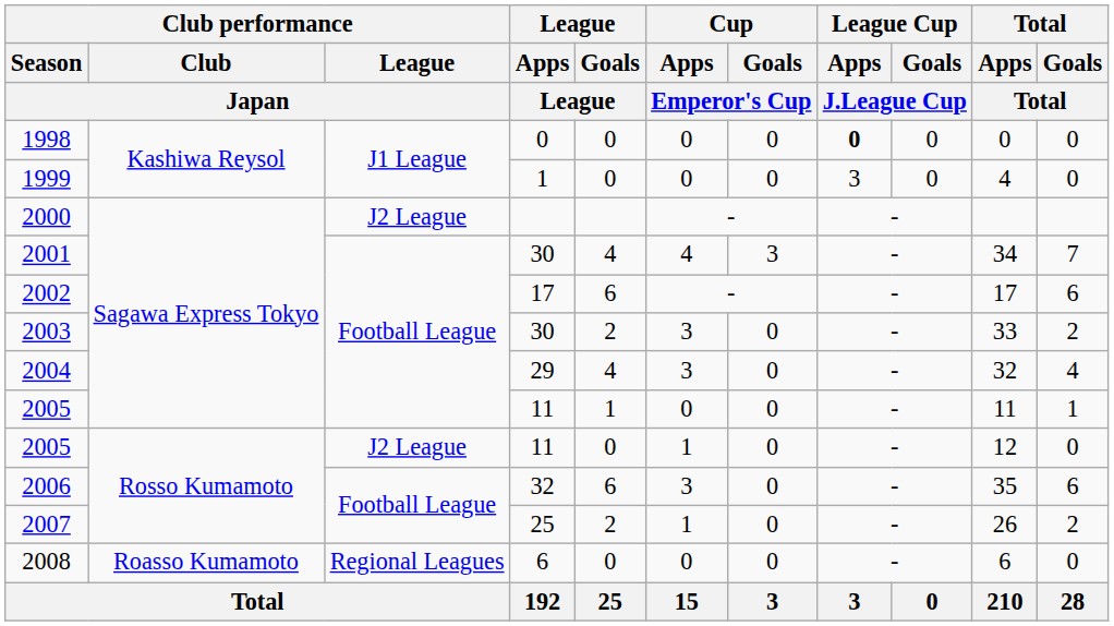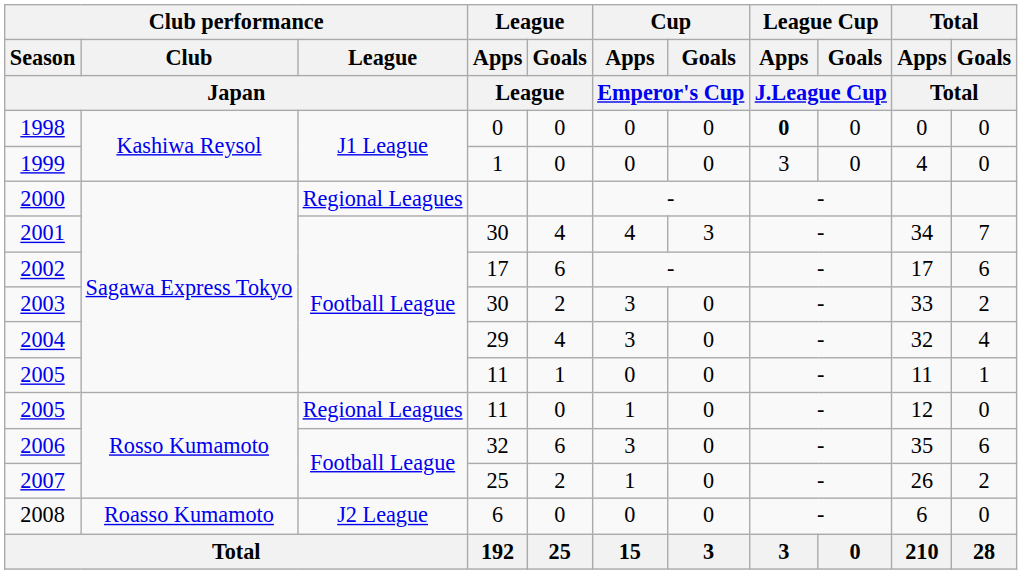2000 | Club performance / League / Japan: J2 League -> Regional Leagues
2005 / Rosso Kumamoto | Club performance / League / Japan: J2 League -> Regional Leagues
2008 | Club performance / League / Japan: Regional Leagues -> J2 League
